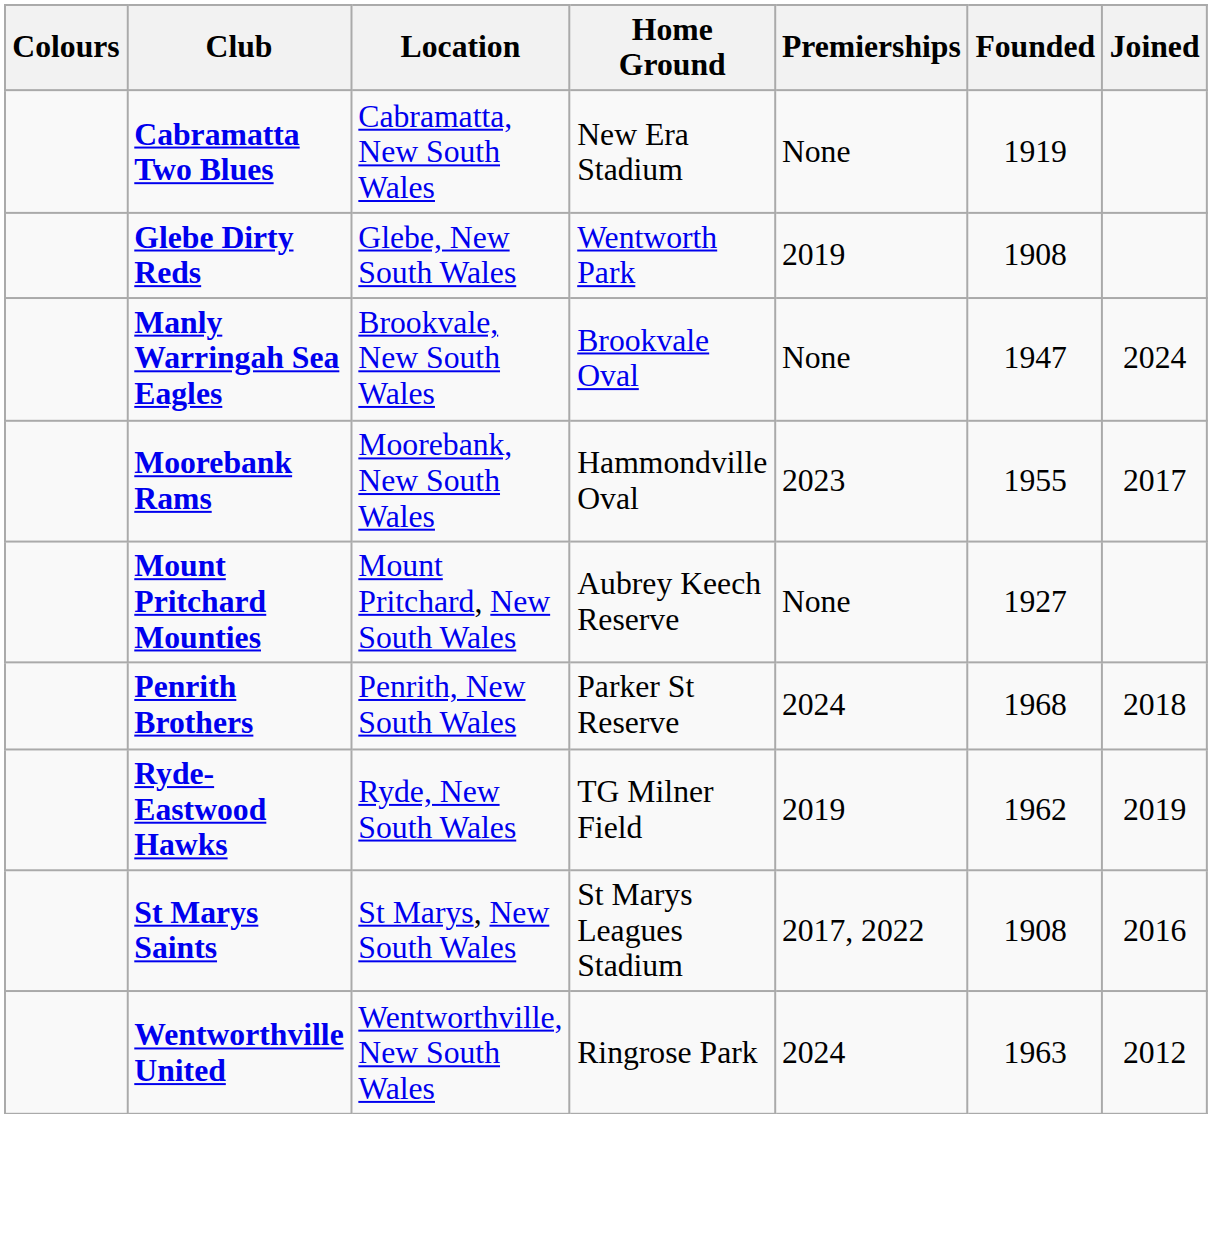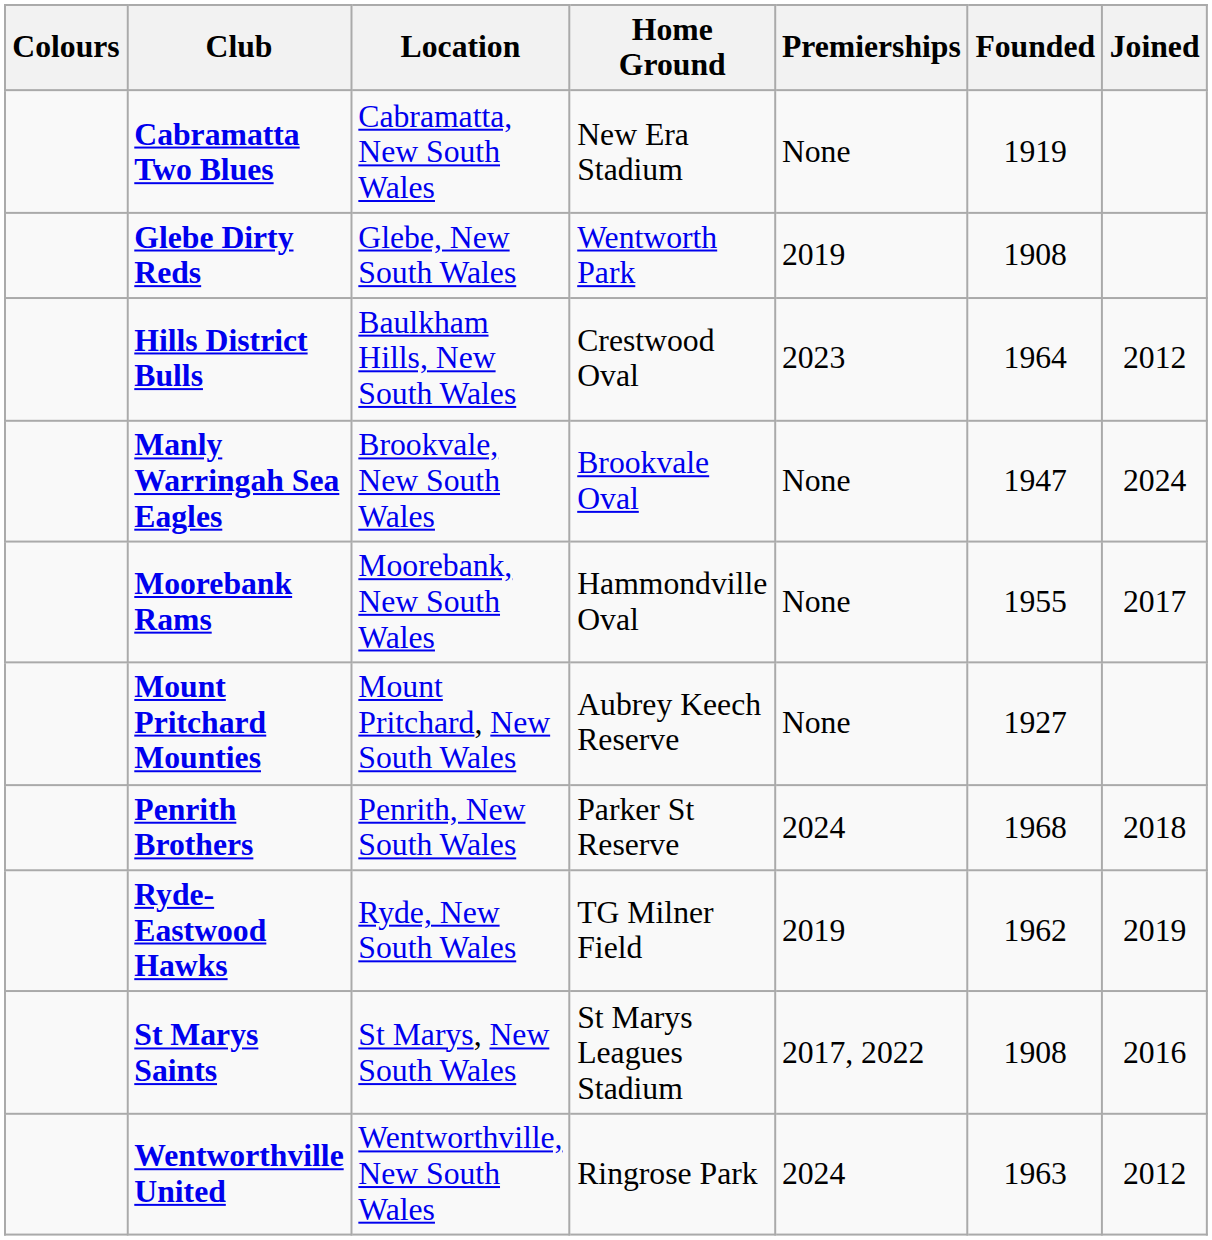+ row: Hills District Bulls | Baulkham Hills, New South Wales | Crestwood Oval | 2023 | 1964 | 2012
Moorebank Rams | Premierships: 2023 -> None
